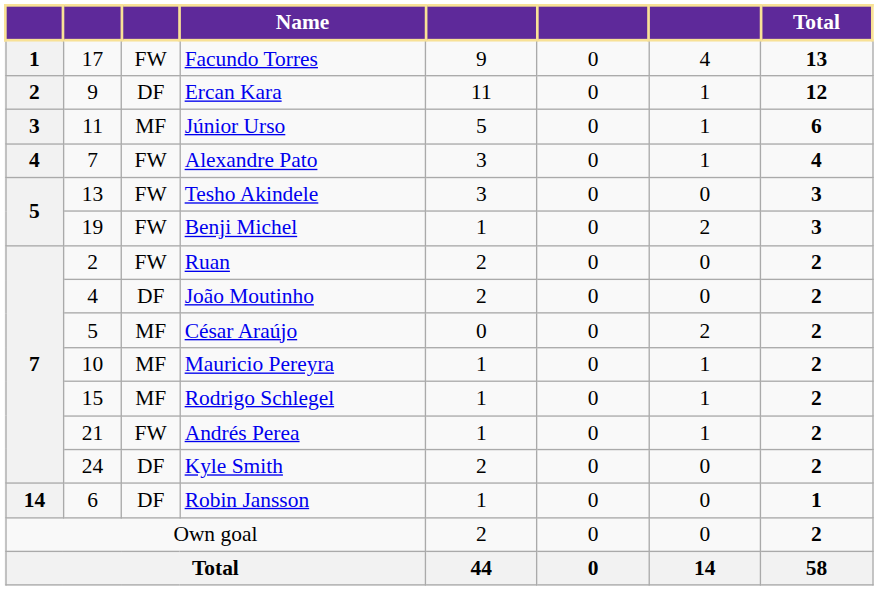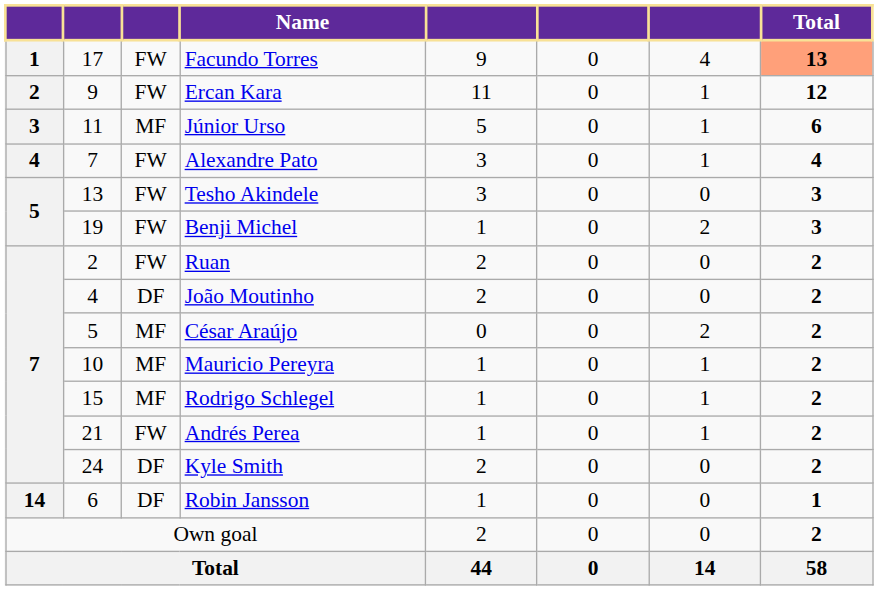Facundo Torres | Total: no background -> lightsalmon background
Ercan Kara | column 3: DF -> FW
